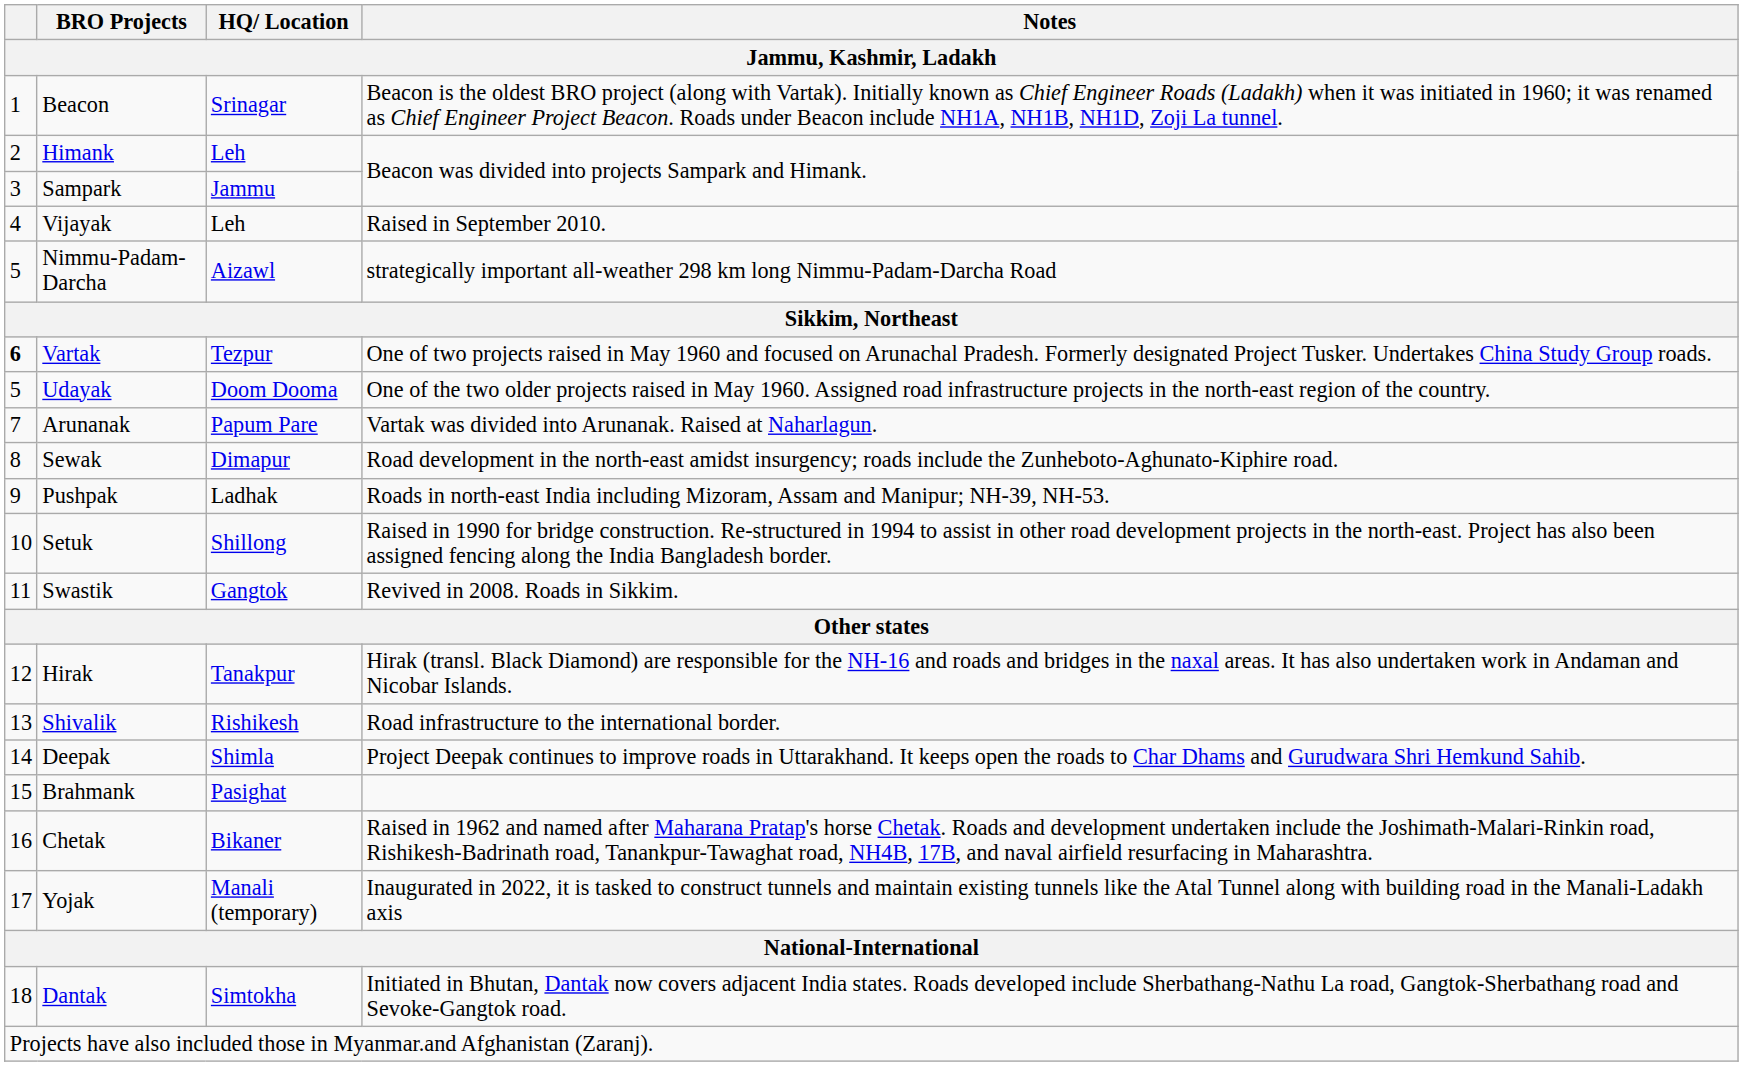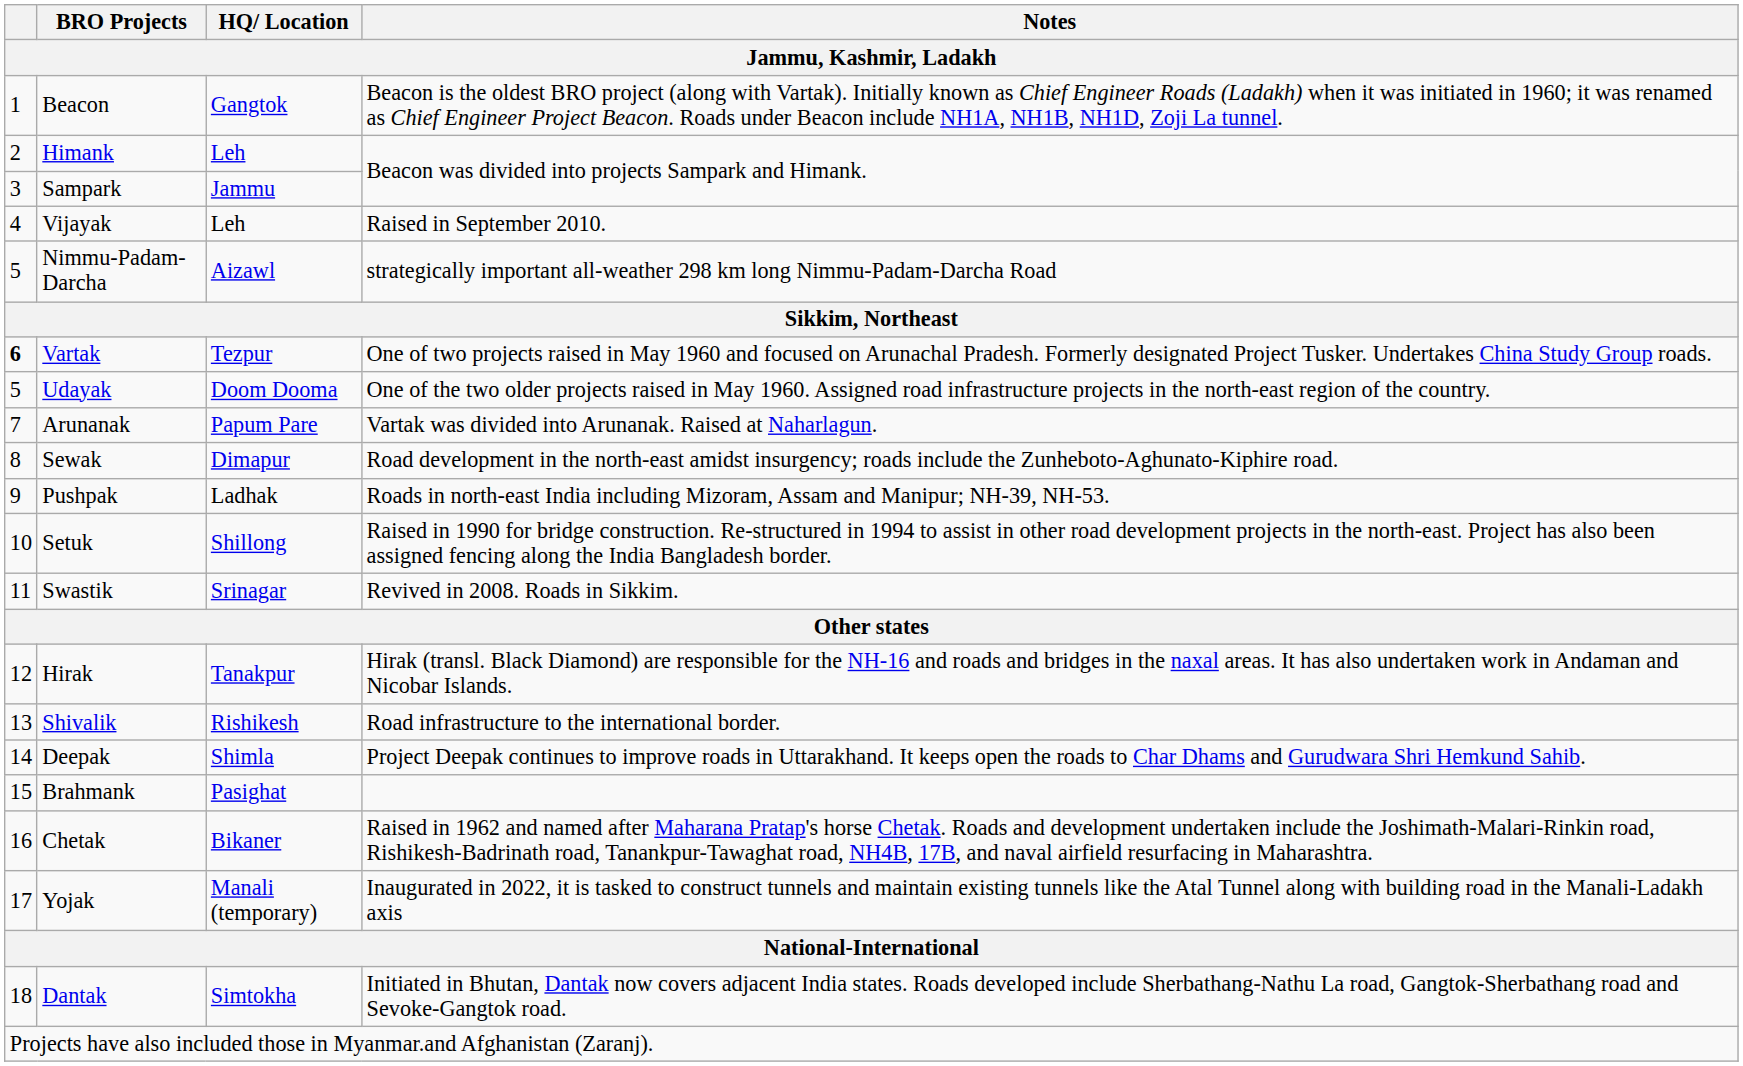Beacon | HQ/ Location: Srinagar -> Gangtok
Swastik | HQ/ Location: Gangtok -> Srinagar
